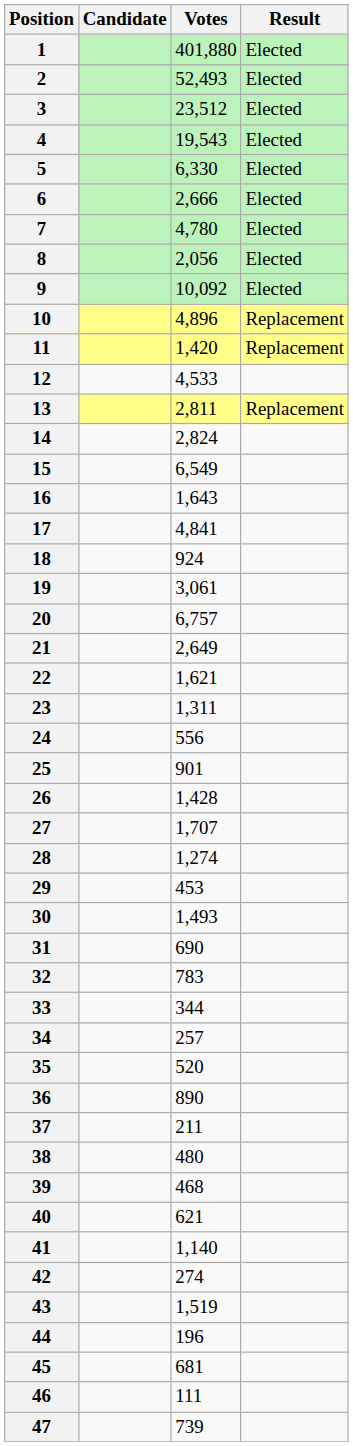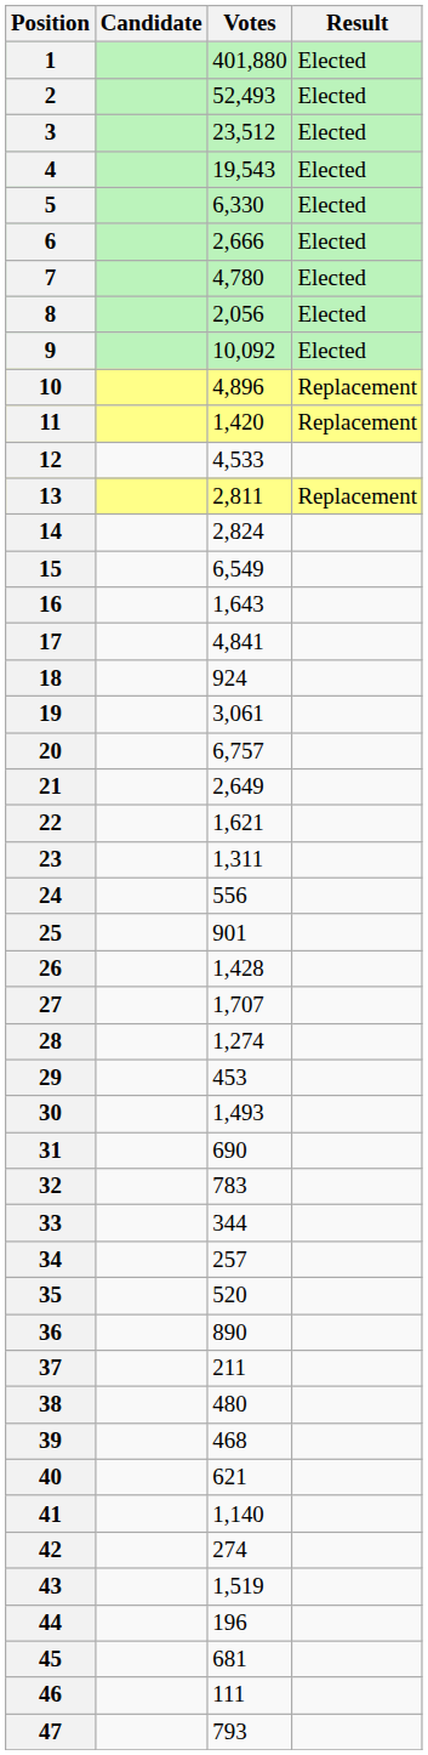47 | Votes: 739 -> 793
